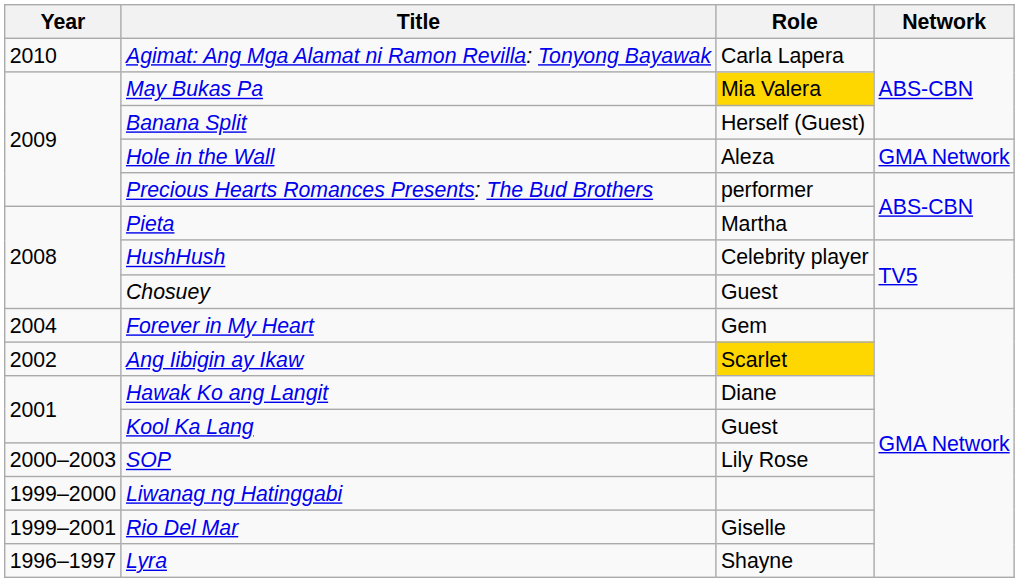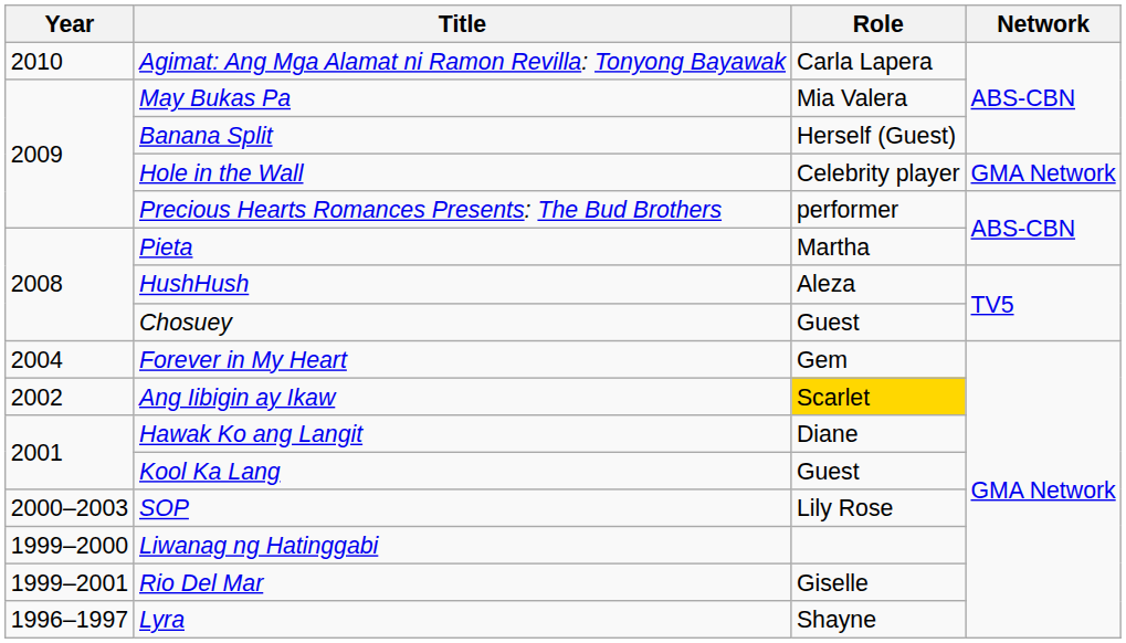May Bukas Pa | Role: gold background -> no background
Hole in the Wall | Role: Aleza -> Celebrity player
HushHush | Role: Celebrity player -> Aleza
